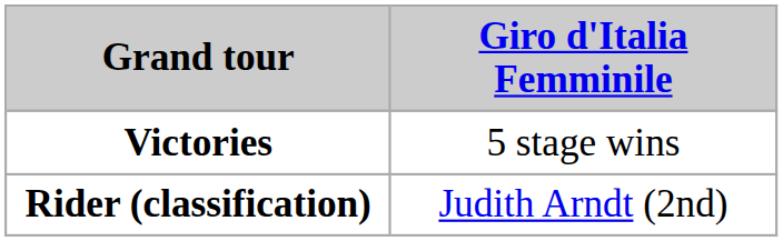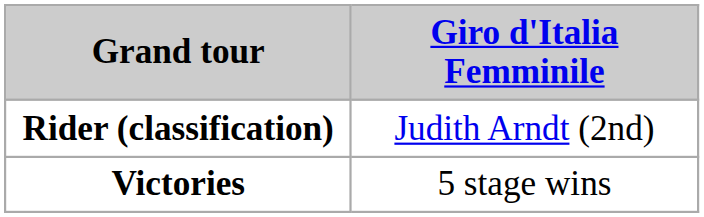rows swapped: Rider (classification) <-> Victories
